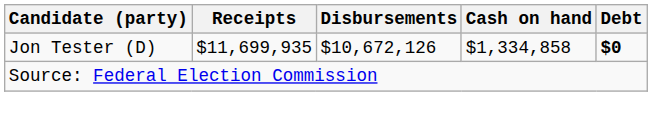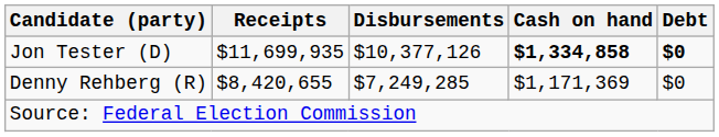Jon Tester (D) | Disbursements: $10,672,126 -> $10,377,126
Jon Tester (D) | Cash on hand: normal -> bold
+ row: Denny Rehberg (R) | $8,420,655 | $7,249,285 | $1,171,369 | $0
